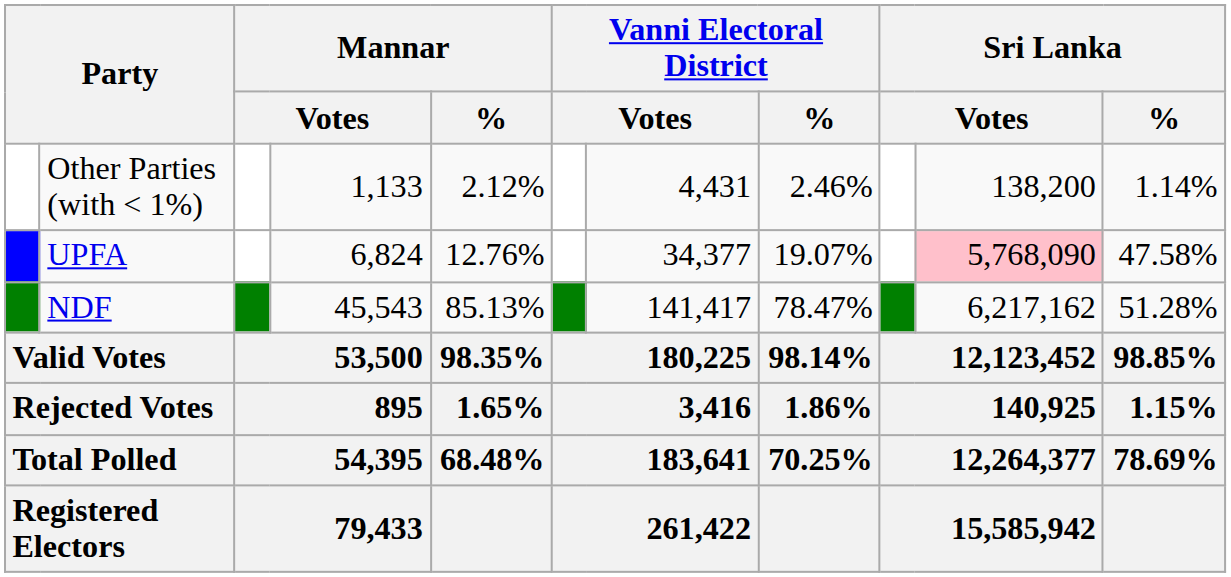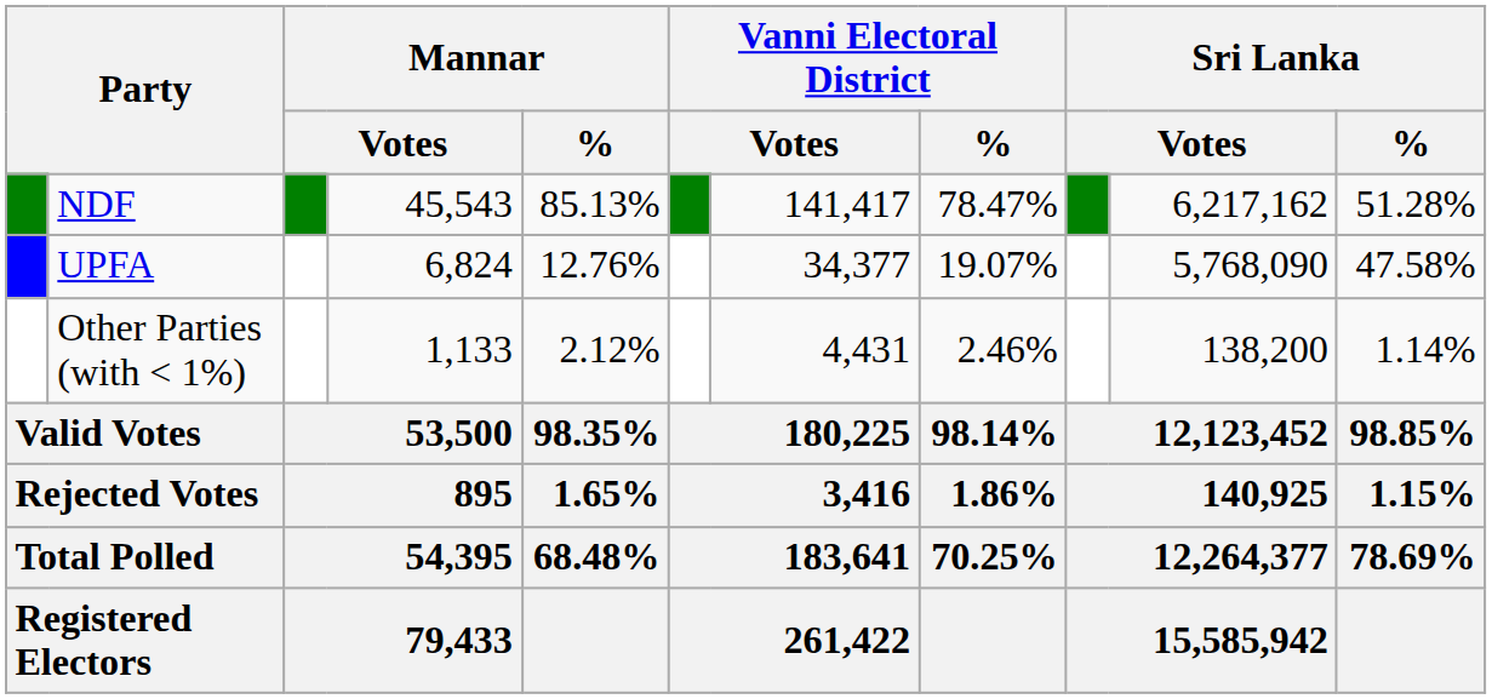rows swapped: NDF <-> Other Parties (with < 1%)
UPFA | column 10: pink background -> no background
